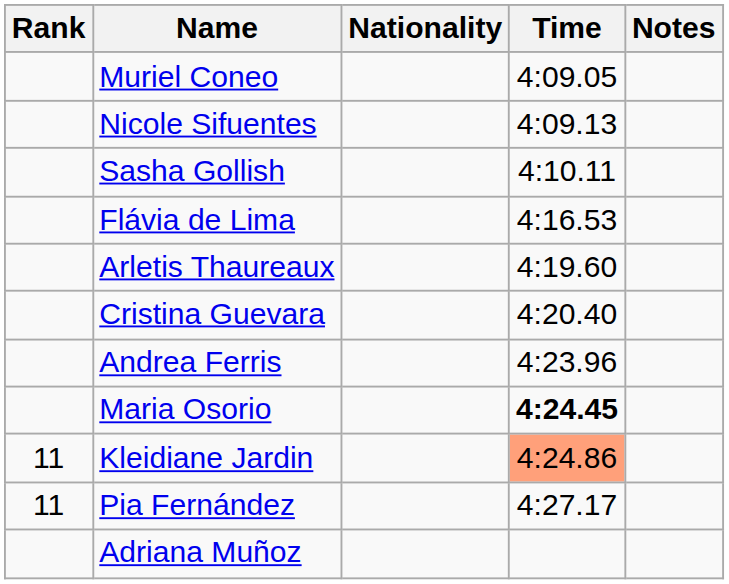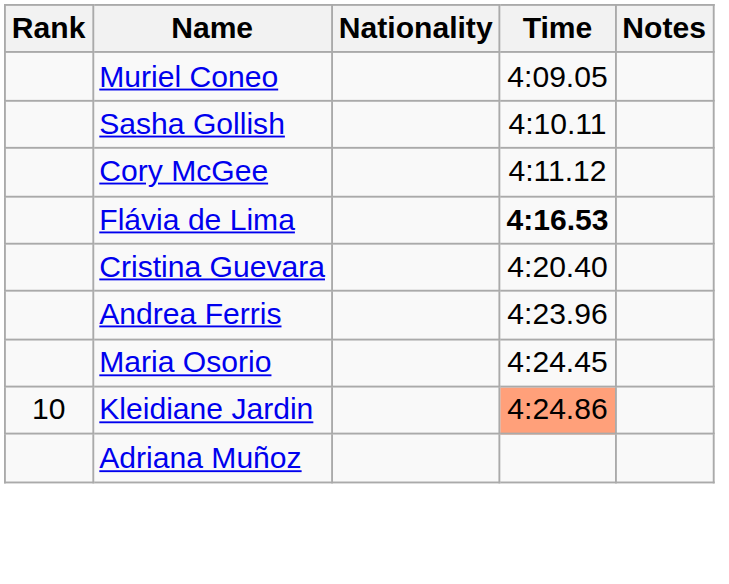- row: Nicole Sifuentes | 4:09.13
+ row: Cory McGee | 4:11.12
Flávia de Lima | Time: normal -> bold
- row: Arletis Thaureaux | 4:19.60
Maria Osorio | Time: bold -> normal
Kleidiane Jardin | Rank: 11 -> 10
- row: 11 | Pia Fernández | 4:27.17
